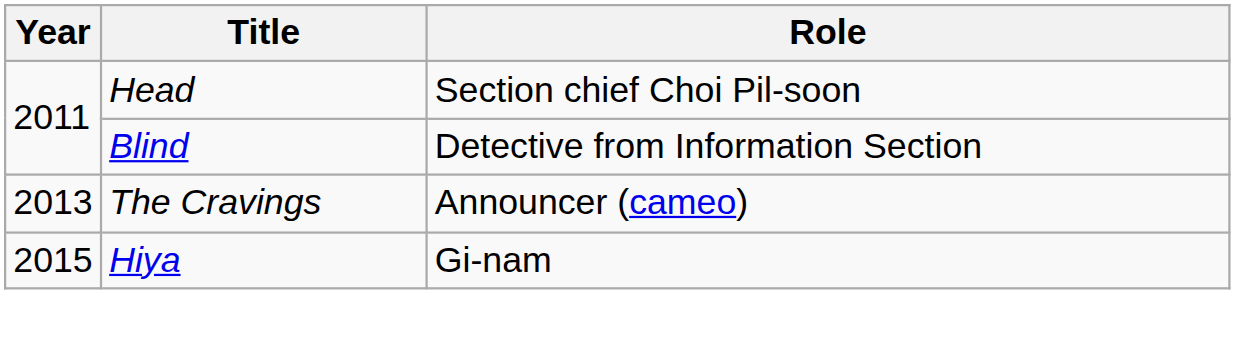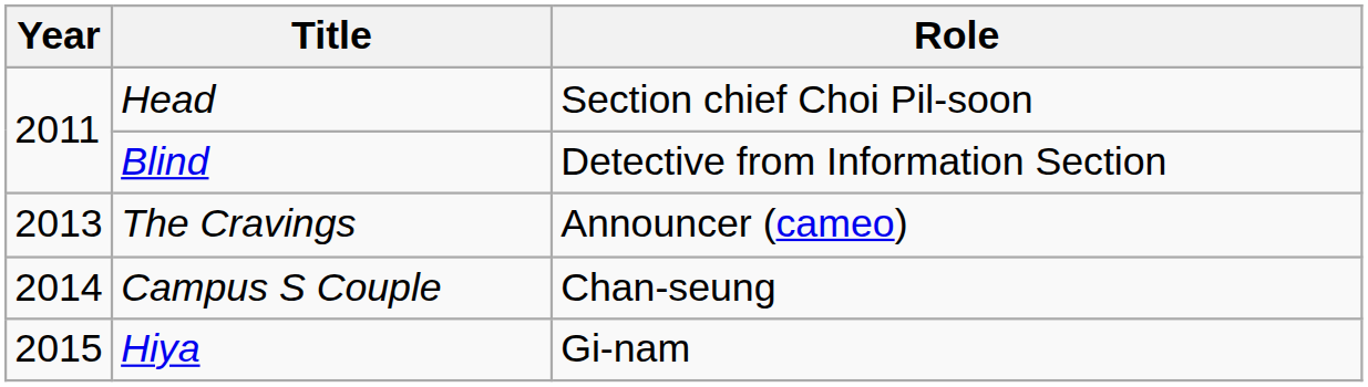+ row: 2014 | Campus S Couple | Chan-seung
